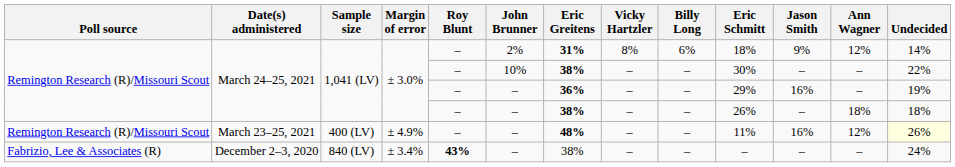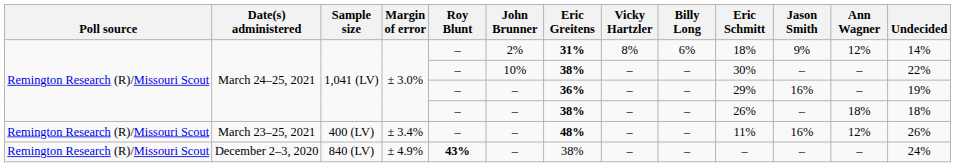March 23–25, 2021 | Margin of error: ± 4.9% -> ± 3.4%
March 23–25, 2021 | Undecided: lightyellow background -> no background
December 2–3, 2020 | Poll source: Fabrizio, Lee & Associates (R) -> Remington Research (R)/Missouri Scout
December 2–3, 2020 | Margin of error: ± 3.4% -> ± 4.9%
